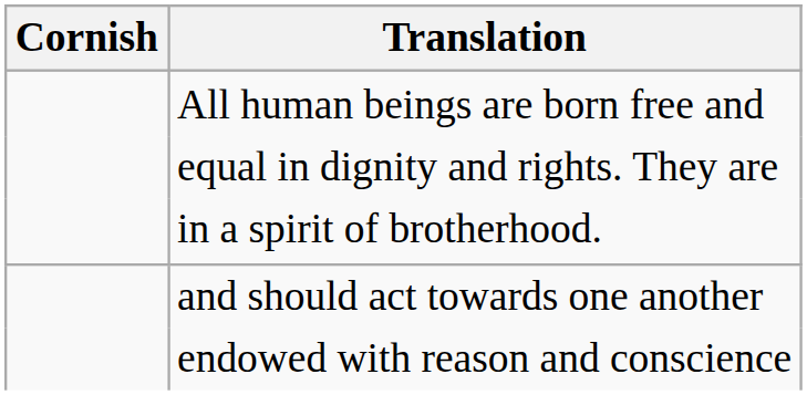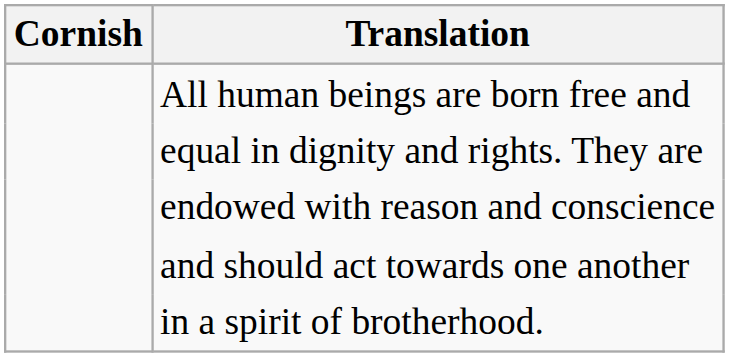rows swapped: endowed with reason and conscience <-> in a spirit of brotherhood.
